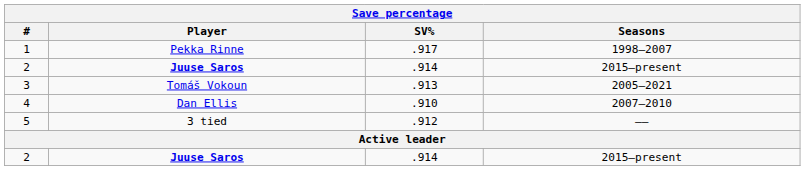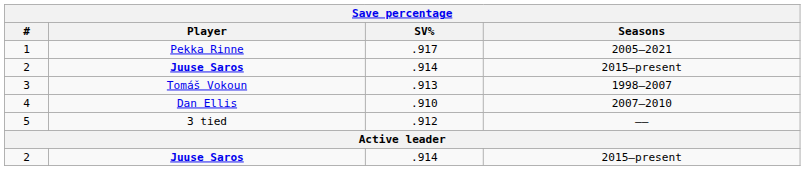1 | Seasons: 1998–2007 -> 2005–2021
3 | Seasons: 2005–2021 -> 1998–2007
